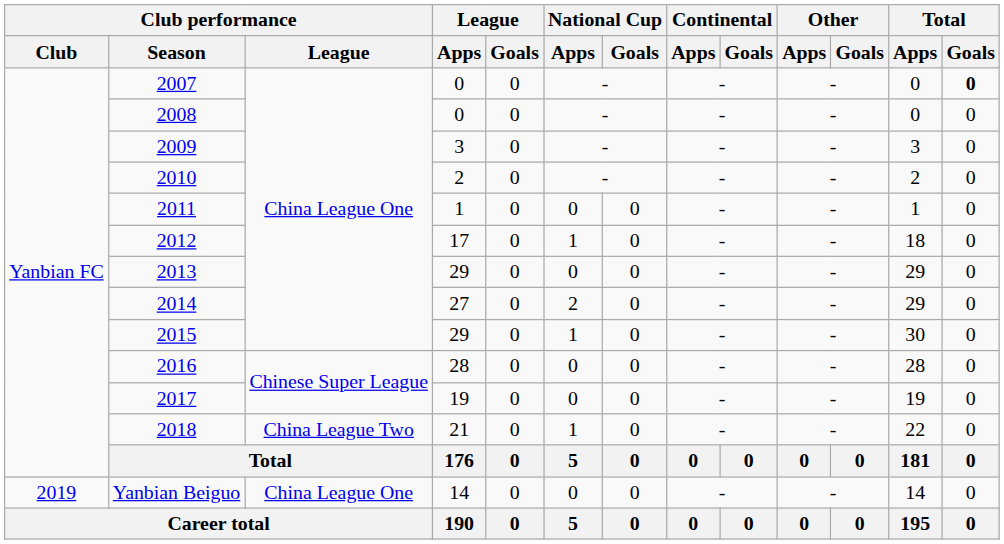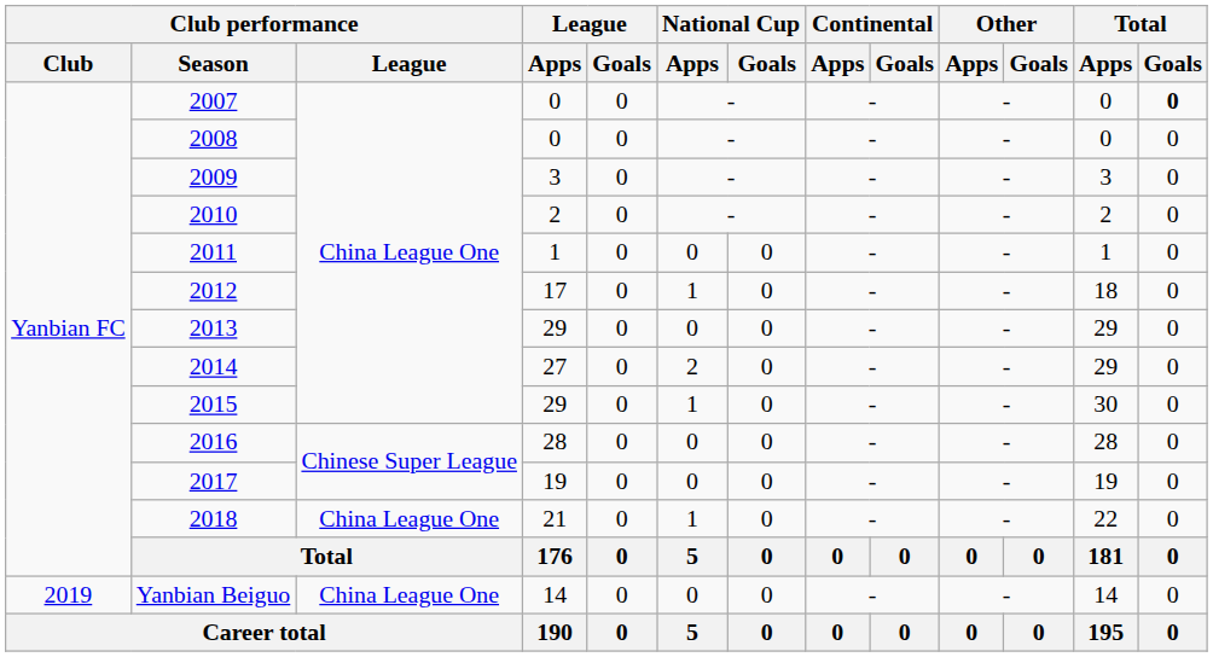2018 | Club performance / League: China League Two -> China League One
